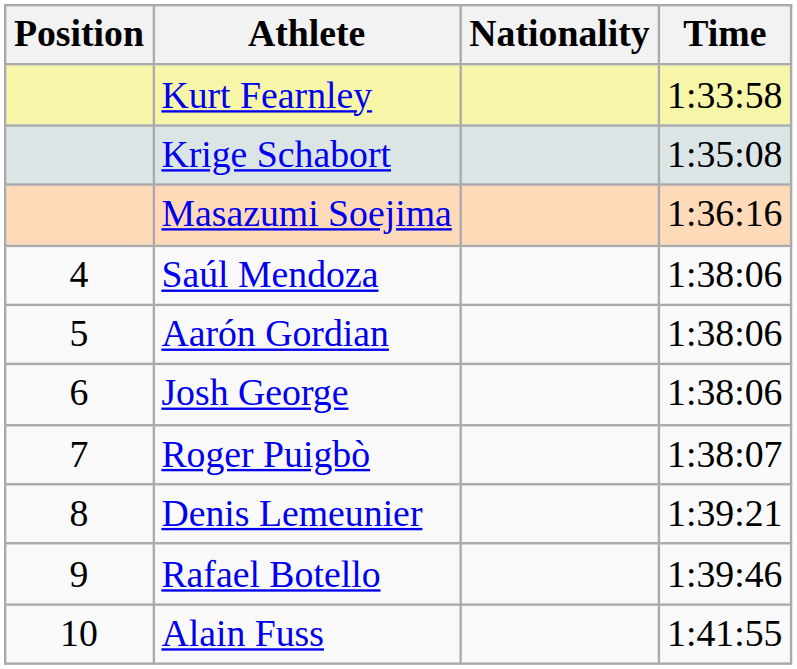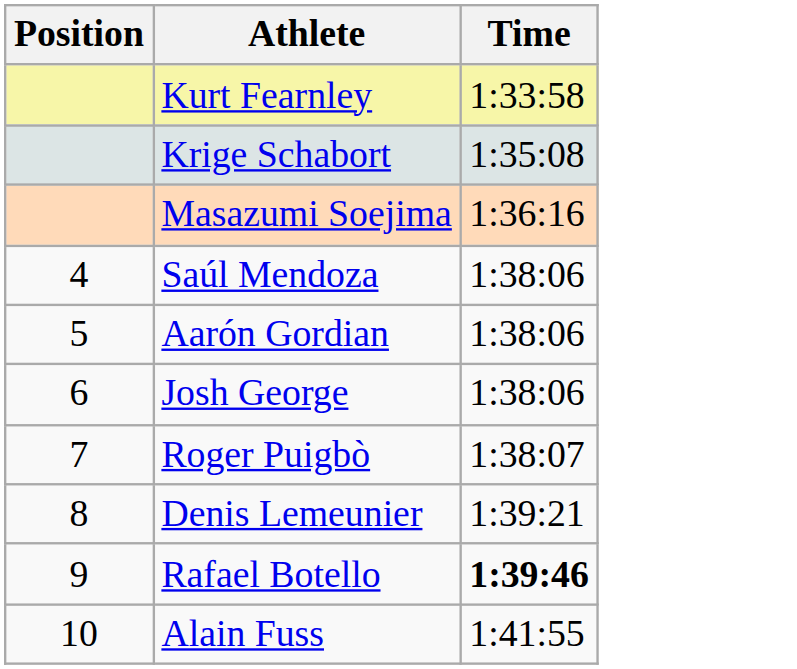- column: Nationality
Rafael Botello | Time: normal -> bold
